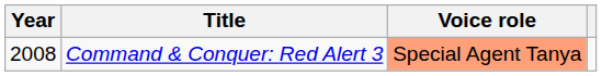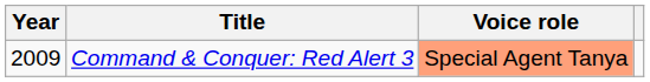Command & Conquer: Red Alert 3 | Year: 2008 -> 2009
